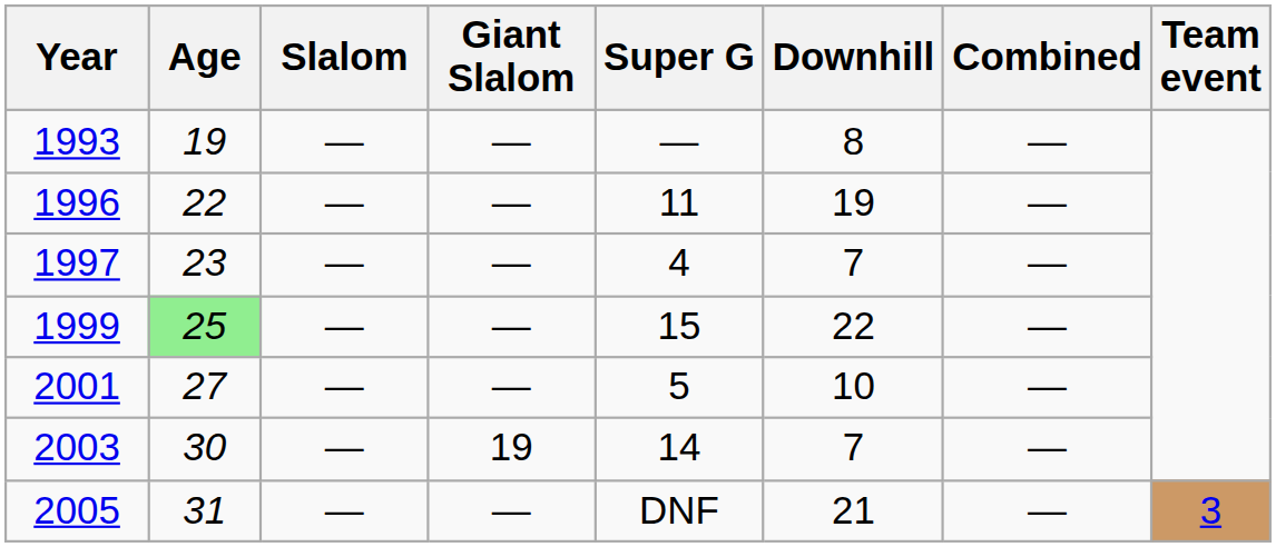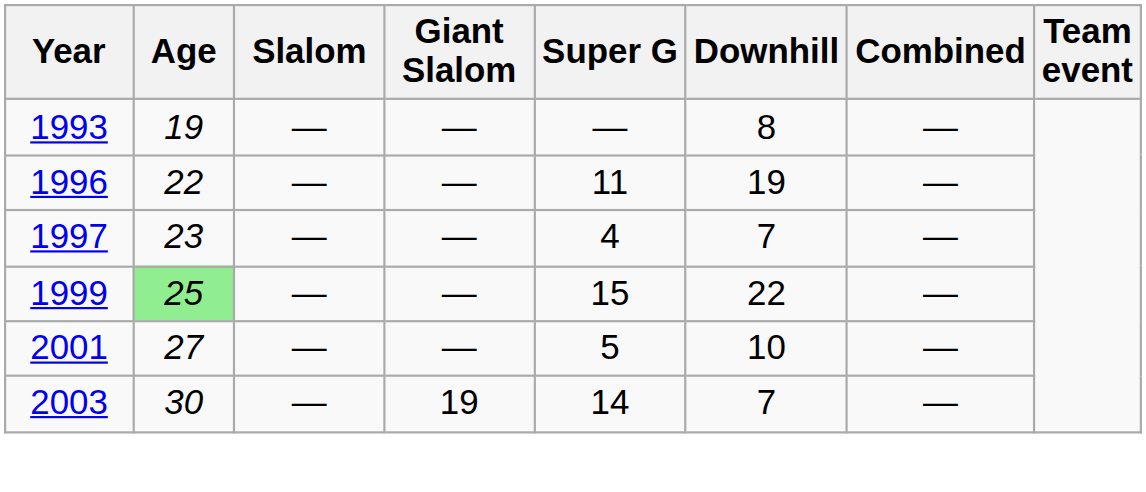- row: 2005 | 31 | — | — | DNF | 21 | — | 3
